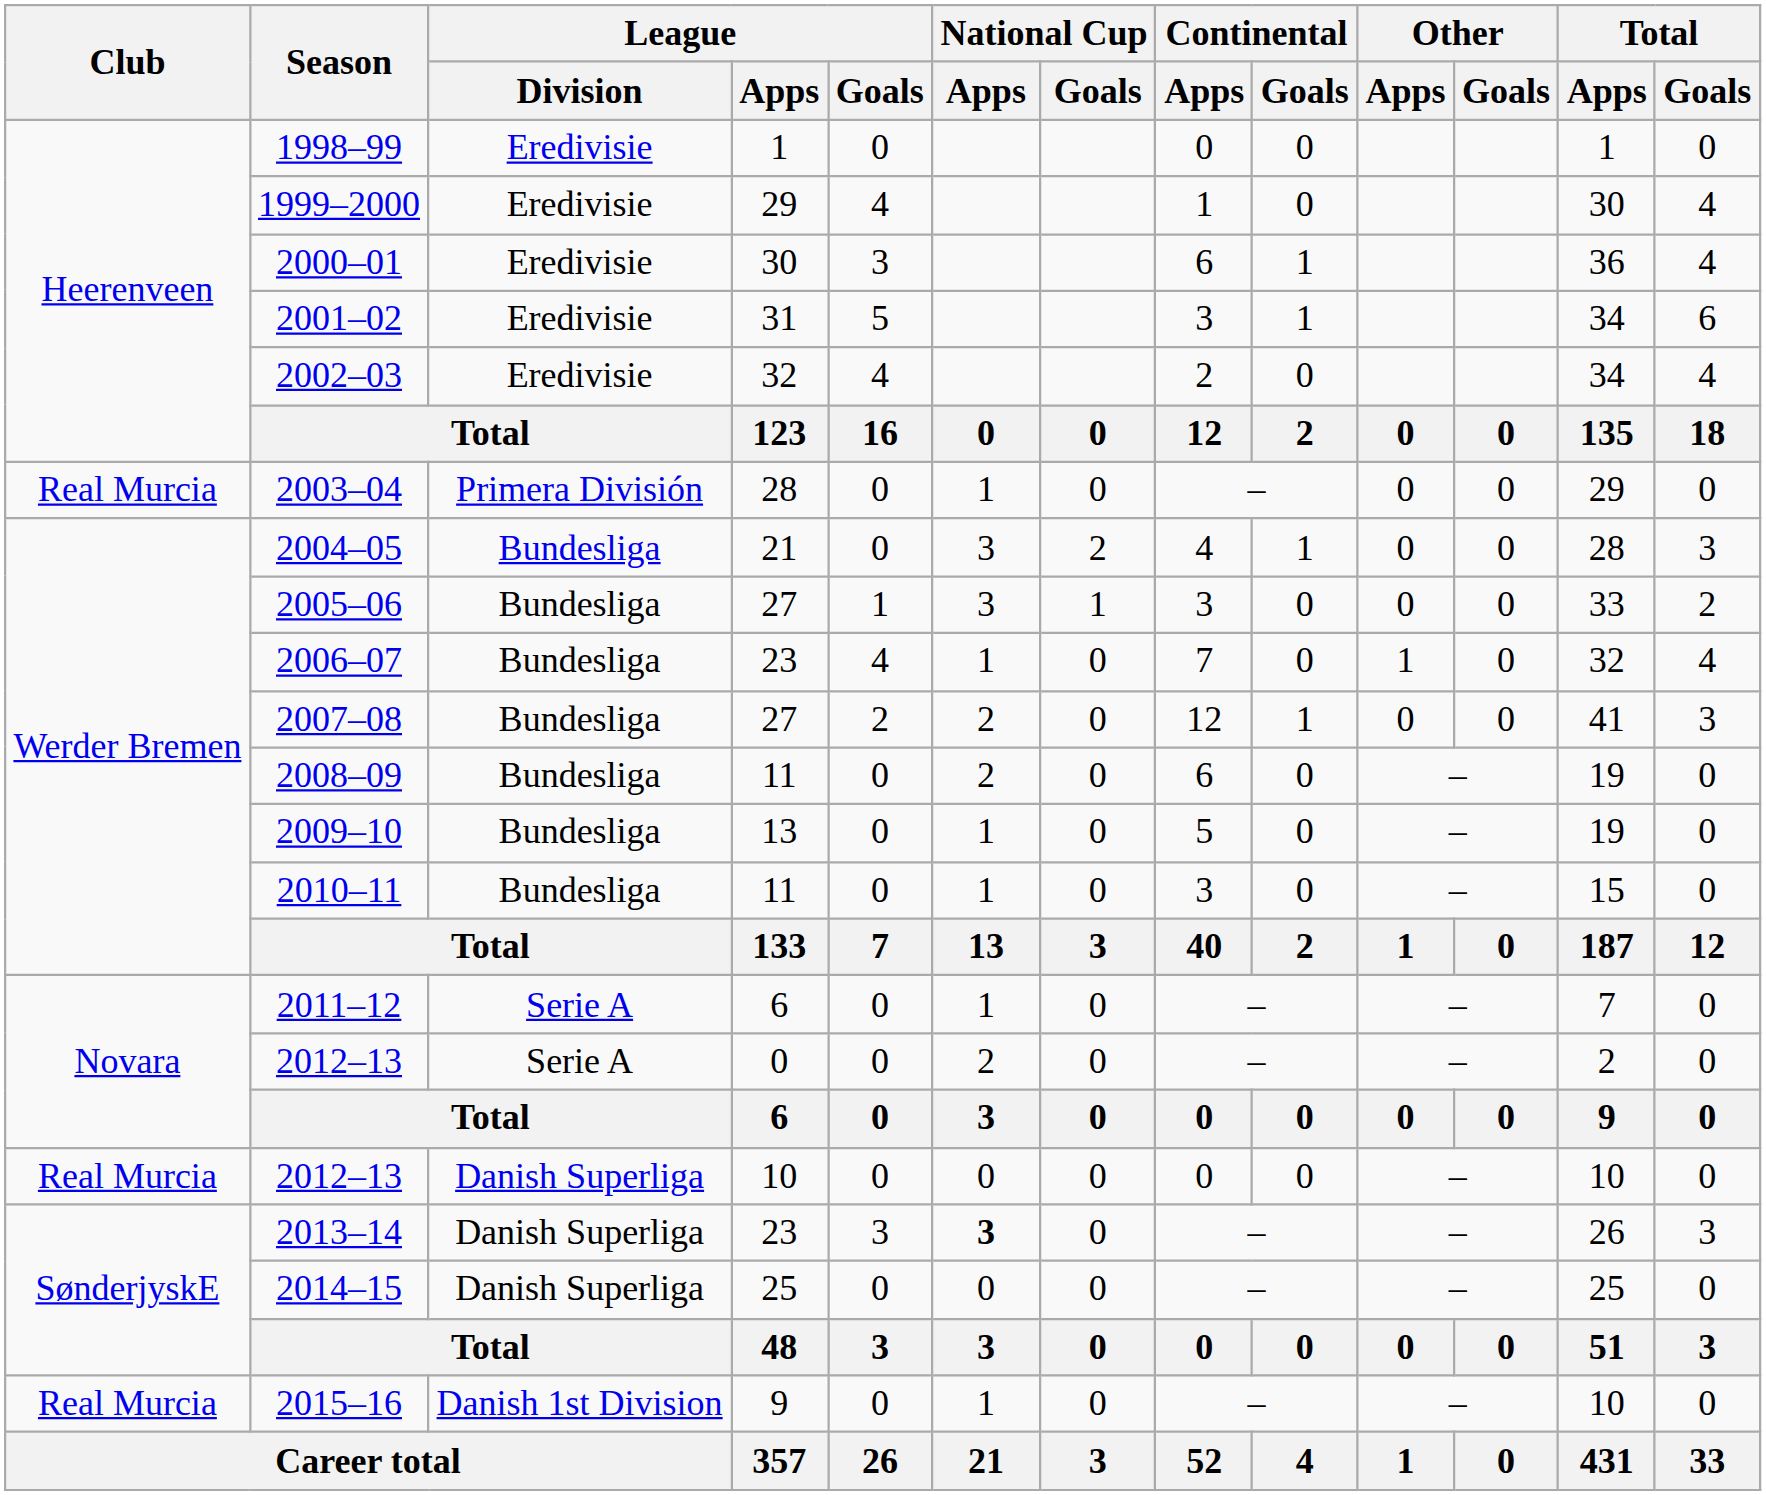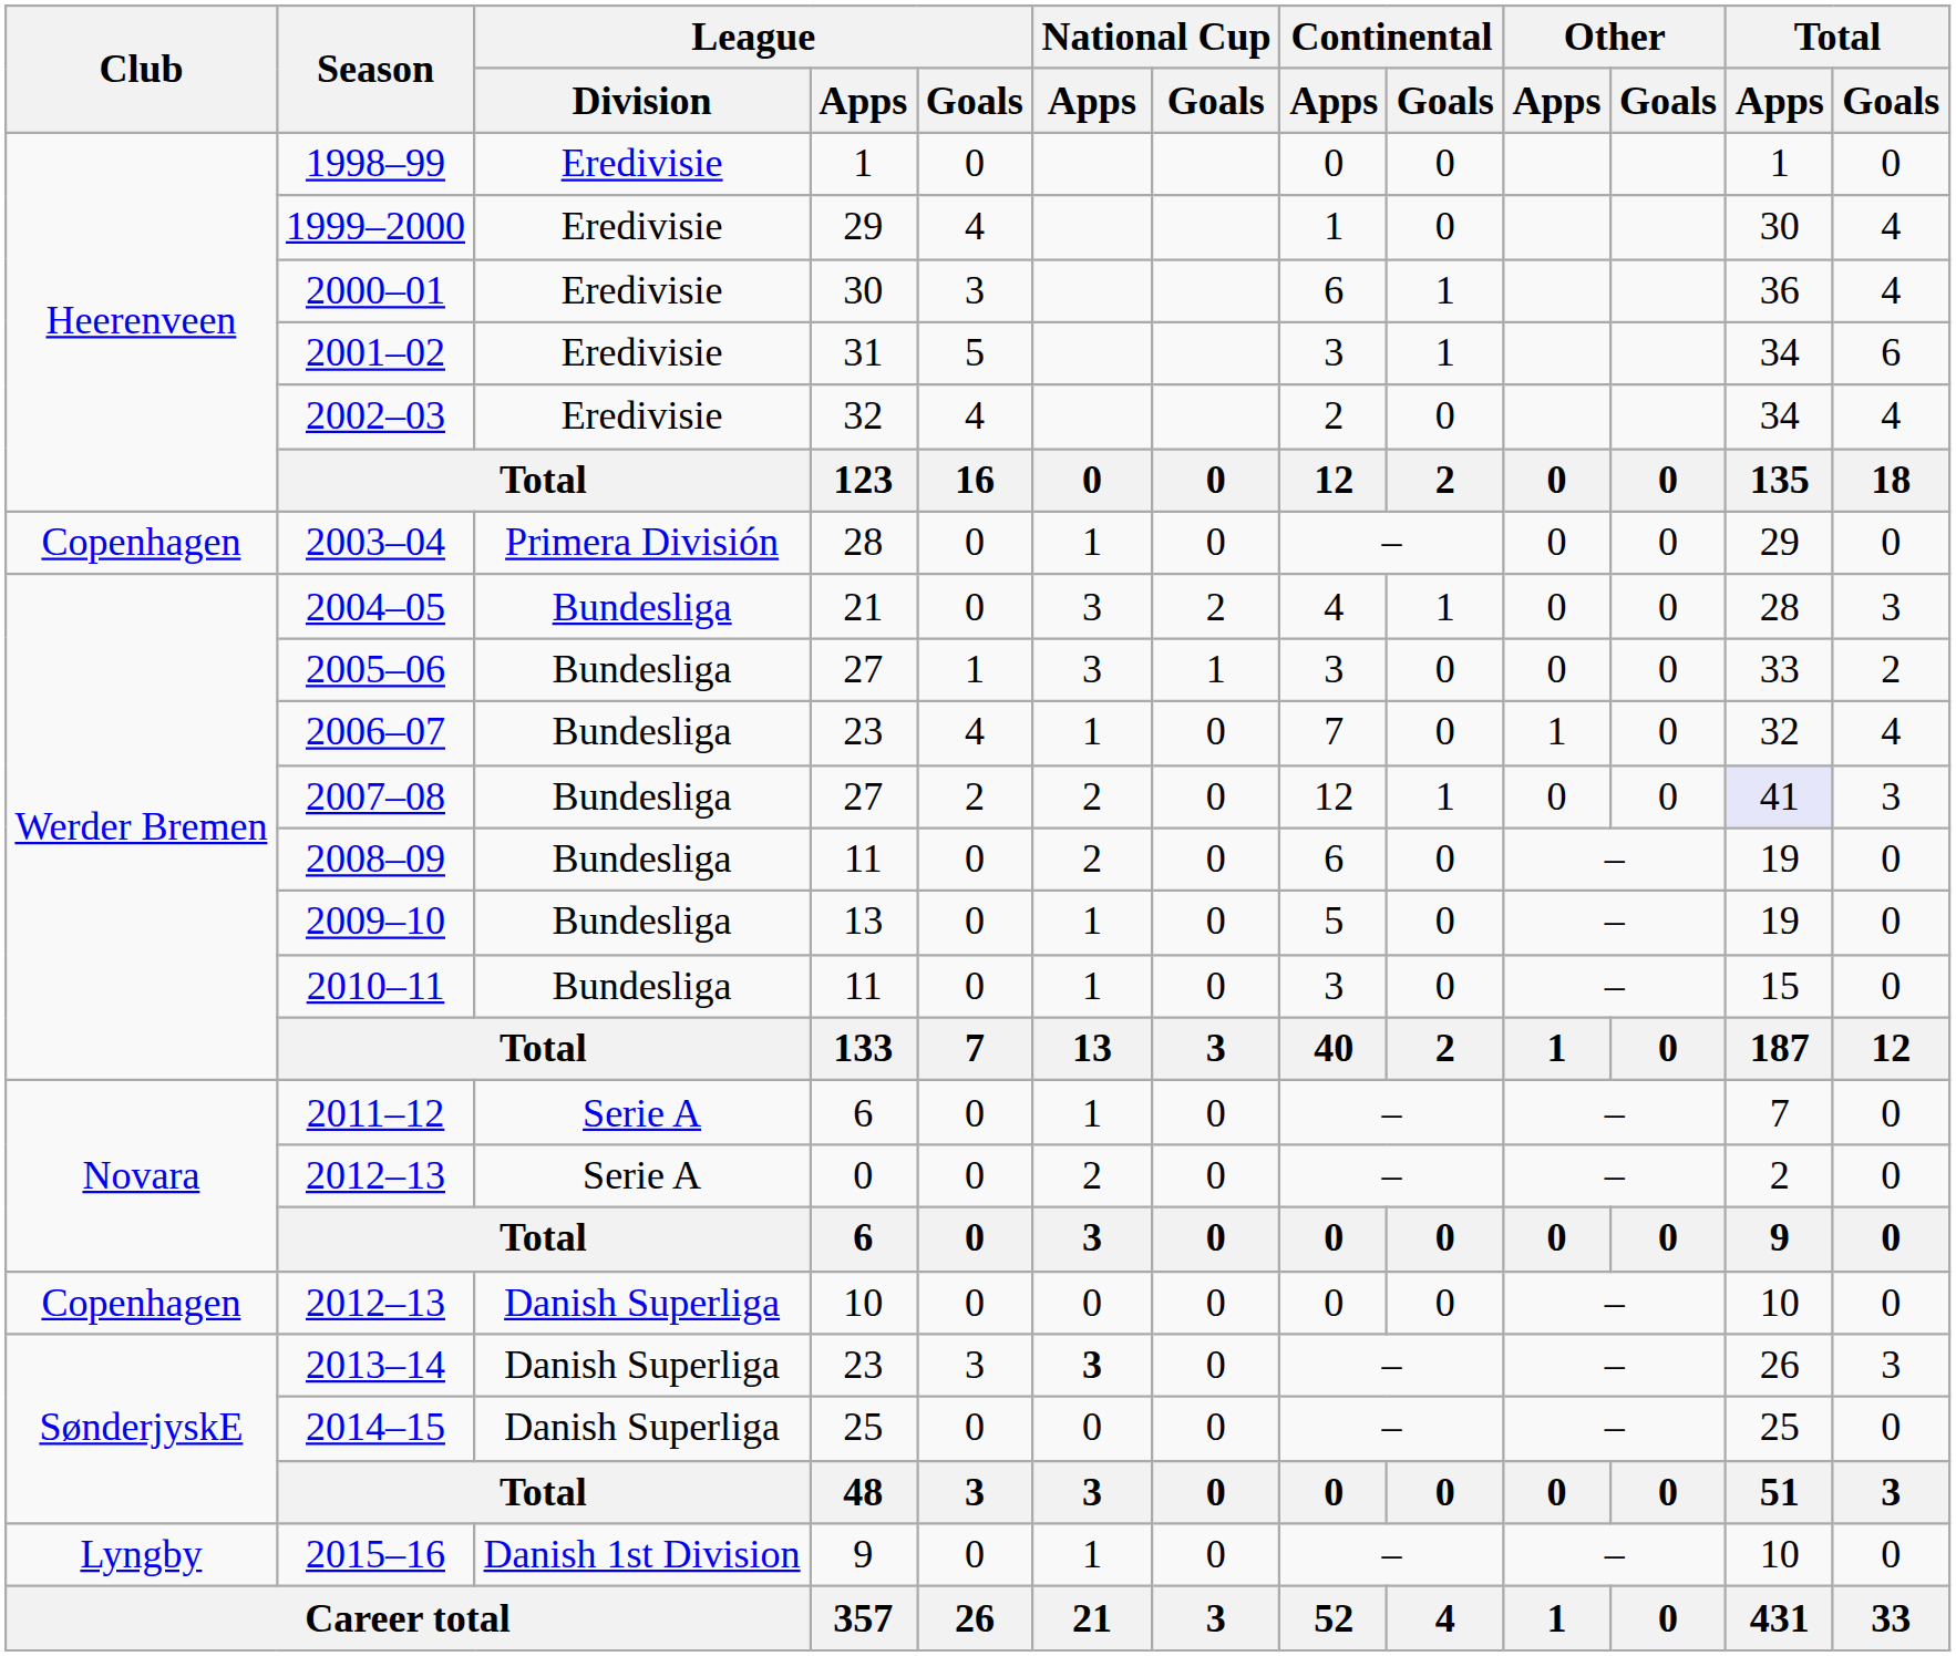2003–04 | Club: Real Murcia -> Copenhagen
2007–08 | Total / Apps: no background -> lavender background
2012–13 / 10 | Club: Real Murcia -> Copenhagen
2015–16 | Club: Real Murcia -> Lyngby
